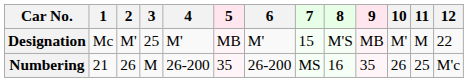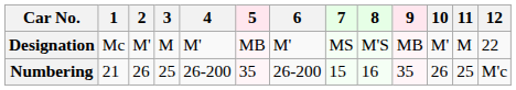Designation | 3: 25 -> M
Designation | 7: 15 -> MS
Numbering | 3: M -> 25
Numbering | 7: MS -> 15
